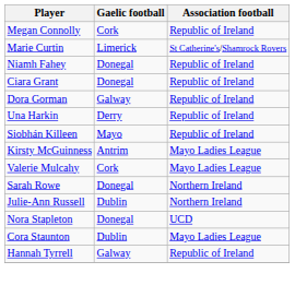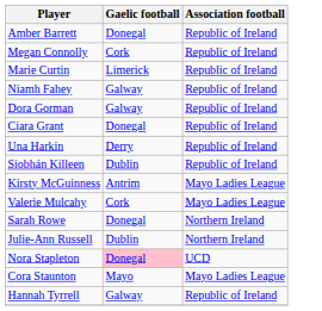+ row: Amber Barrett | Donegal | Republic of Ireland
Marie Curtin | Association football: St Catherine's/Shamrock Rovers -> Republic of Ireland
Niamh Fahey | Gaelic football: Donegal -> Galway
rows swapped: Dora Gorman <-> Ciara Grant
Siobhán Killeen | Gaelic football: Mayo -> Dublin
Nora Stapleton | Gaelic football: no background -> pink background
Cora Staunton | Gaelic football: Dublin -> Mayo
